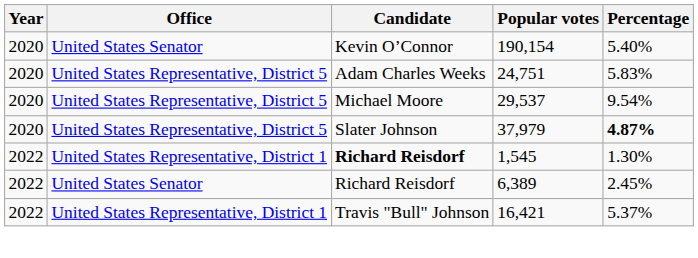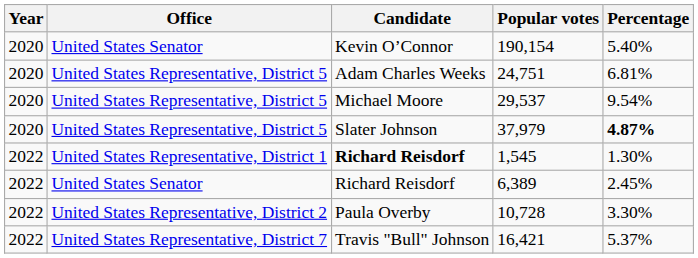24,751 | Percentage: 5.83% -> 6.81%
+ row: 2022 | United States Representative, District 2 | Paula Overby | 10,728 | 3.30%
16,421 | Office: United States Representative, District 1 -> United States Representative, District 7
